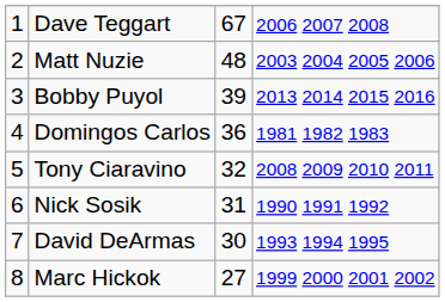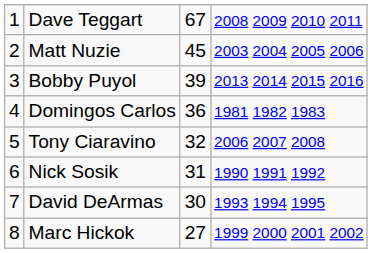Dave Teggart | column 4: 2006 2007 2008 -> 2008 2009 2010 2011
Matt Nuzie | column 3: 48 -> 45
Tony Ciaravino | column 4: 2008 2009 2010 2011 -> 2006 2007 2008
